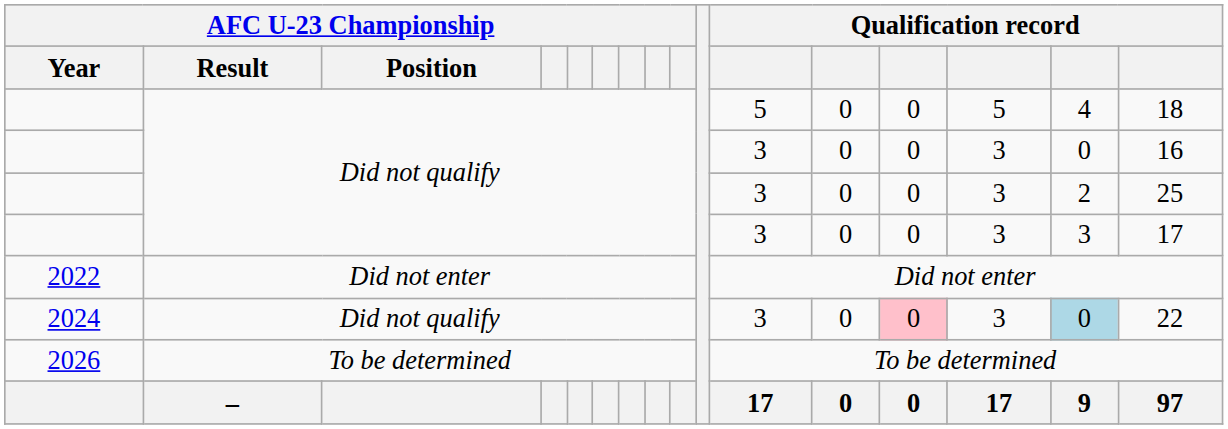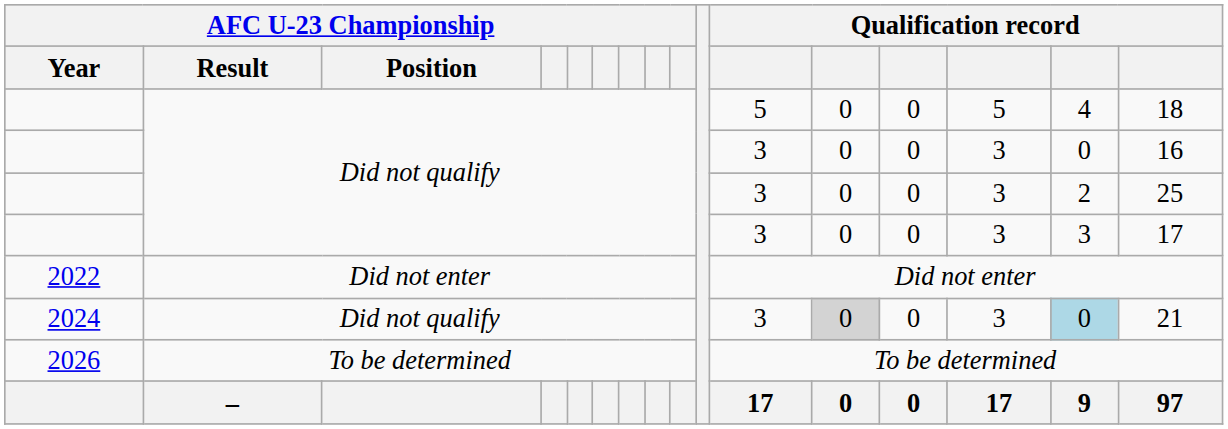2024 | column 12: no background -> lightgrey background
2024 | column 13: pink background -> no background
2024 | column 16: 22 -> 21
